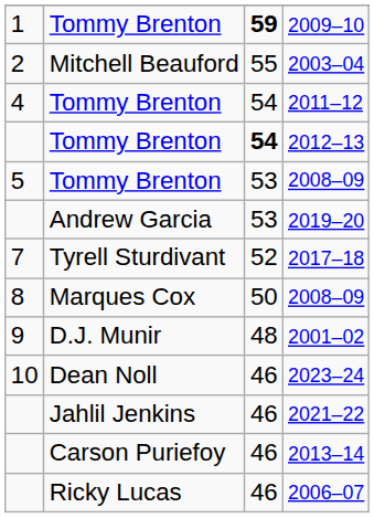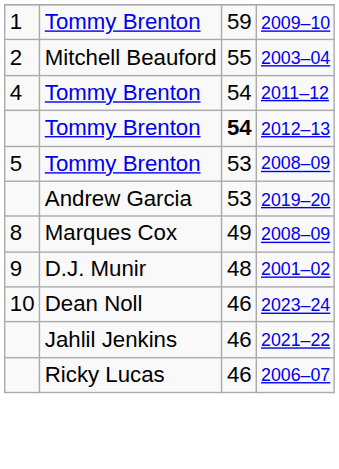2009–10 | column 3: bold -> normal
- row: 7 | Tyrell Sturdivant | 52 | 2017–18
Marques Cox / 2008–09 | column 3: 50 -> 49
- row: Carson Puriefoy | 46 | 2013–14
